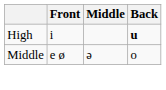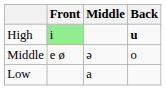High | Front: no background -> lightgreen background
+ row: Low | a
